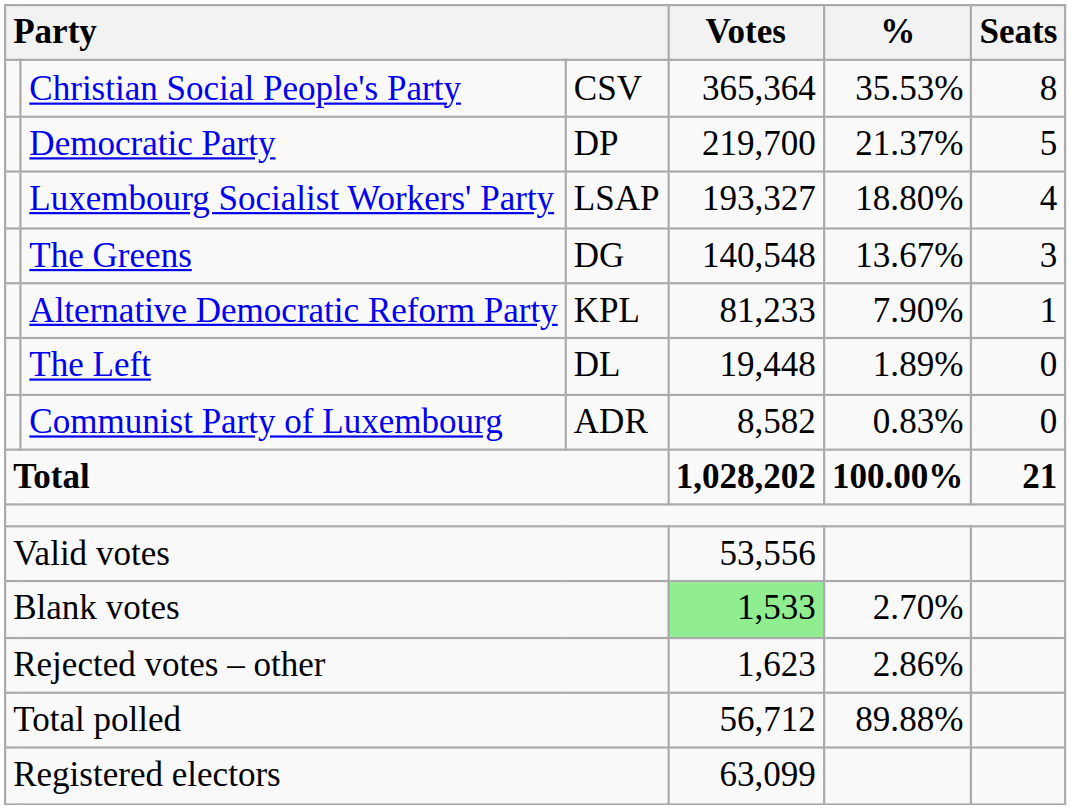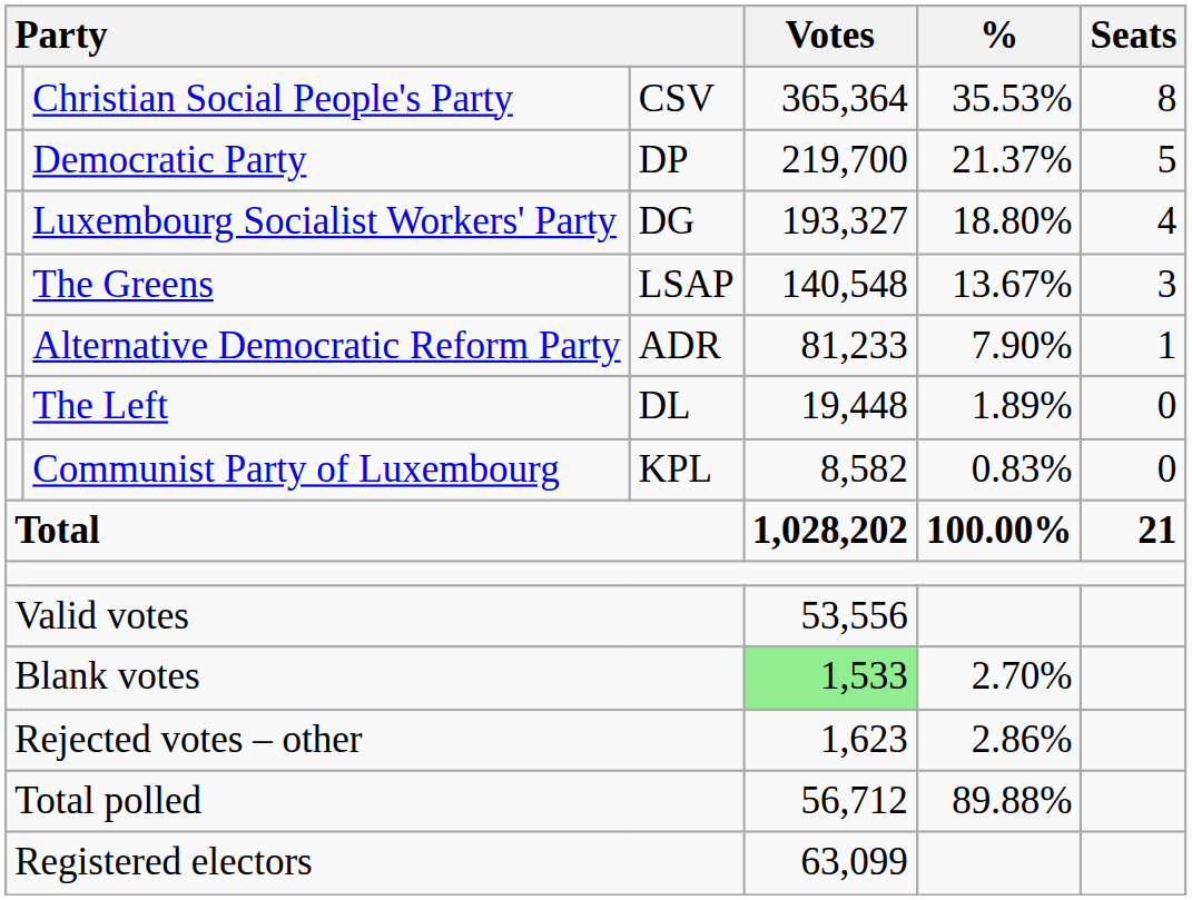Luxembourg Socialist Workers' Party | column 3: LSAP -> DG
The Greens | column 3: DG -> LSAP
Alternative Democratic Reform Party | column 3: KPL -> ADR
Communist Party of Luxembourg | column 3: ADR -> KPL
